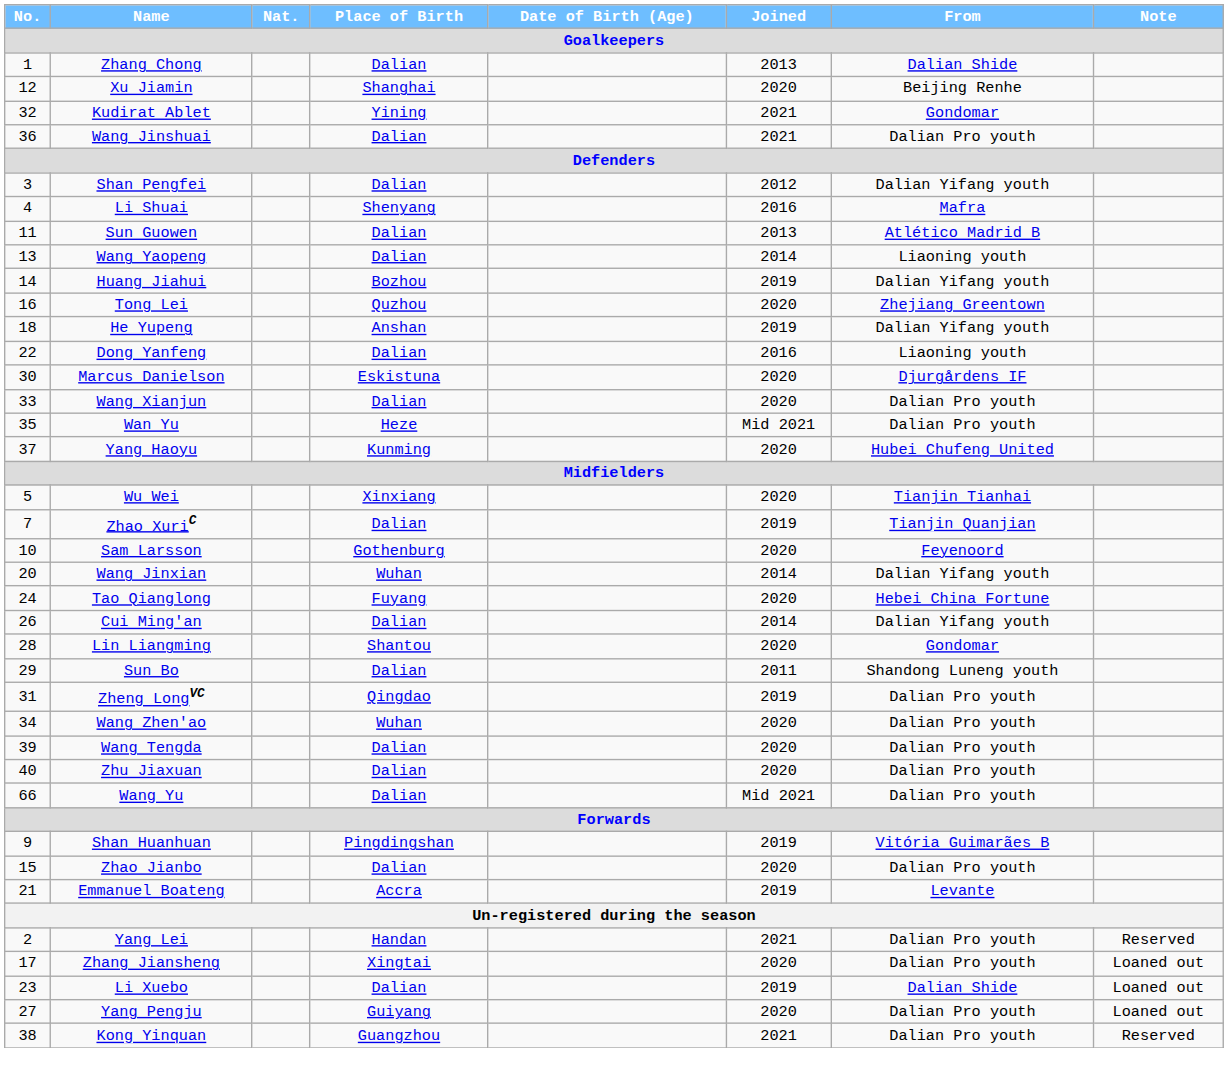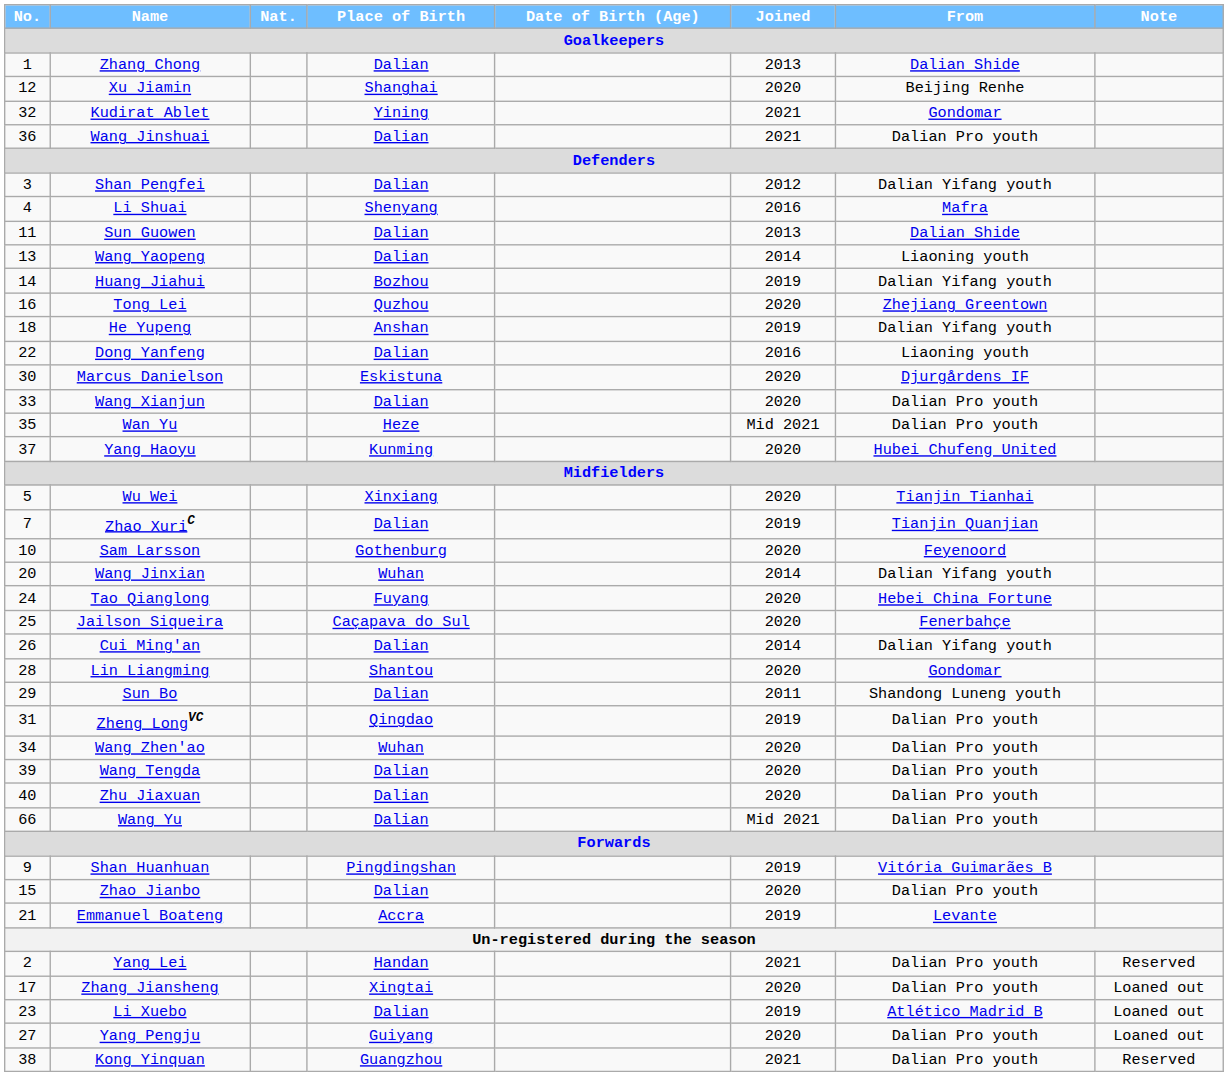Sun Guowen | From: Atlético Madrid B -> Dalian Shide
+ row: 25 | Jailson Siqueira | Caçapava do Sul | 2020 | Fenerbahçe
Li Xuebo | From: Dalian Shide -> Atlético Madrid B
